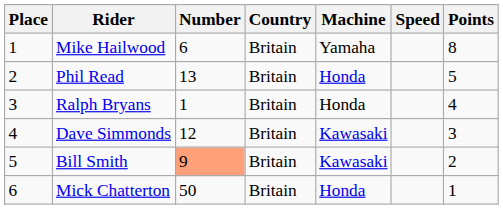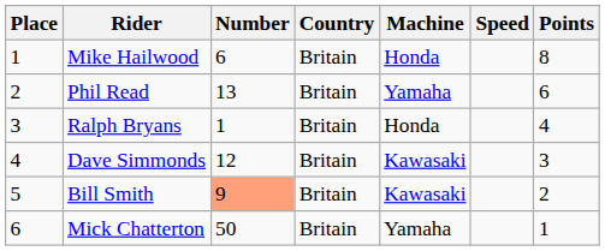Mike Hailwood | Machine: Yamaha -> Honda
Phil Read | Machine: Honda -> Yamaha
Phil Read | Points: 5 -> 6
Mick Chatterton | Machine: Honda -> Yamaha
